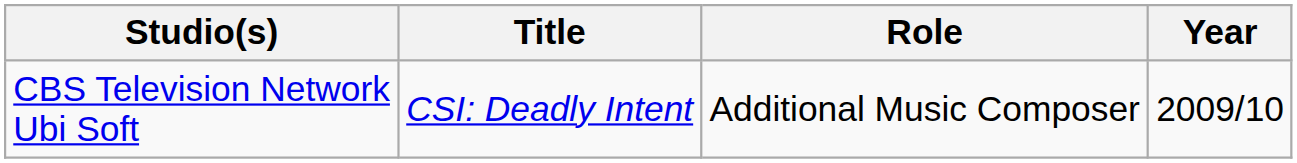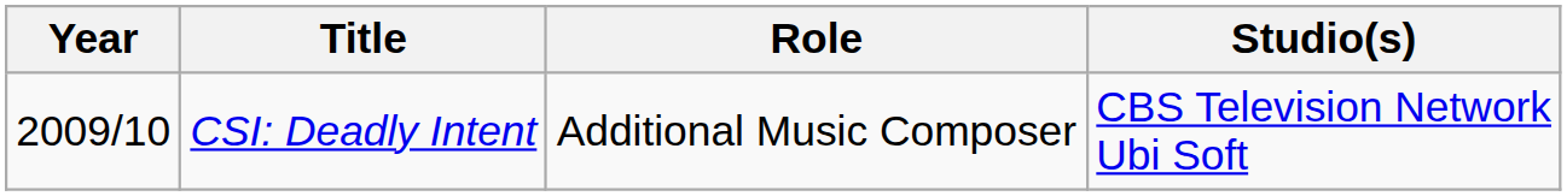columns swapped: Year <-> Studio(s)
